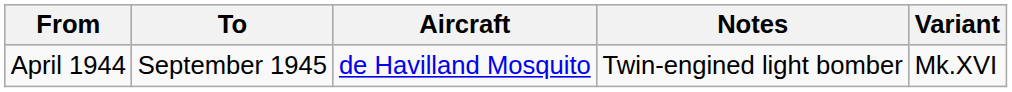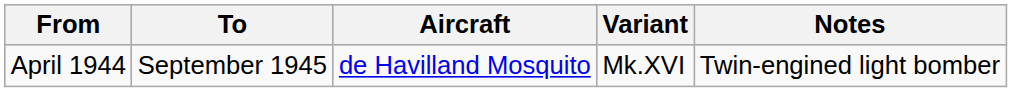columns swapped: Variant <-> Notes
